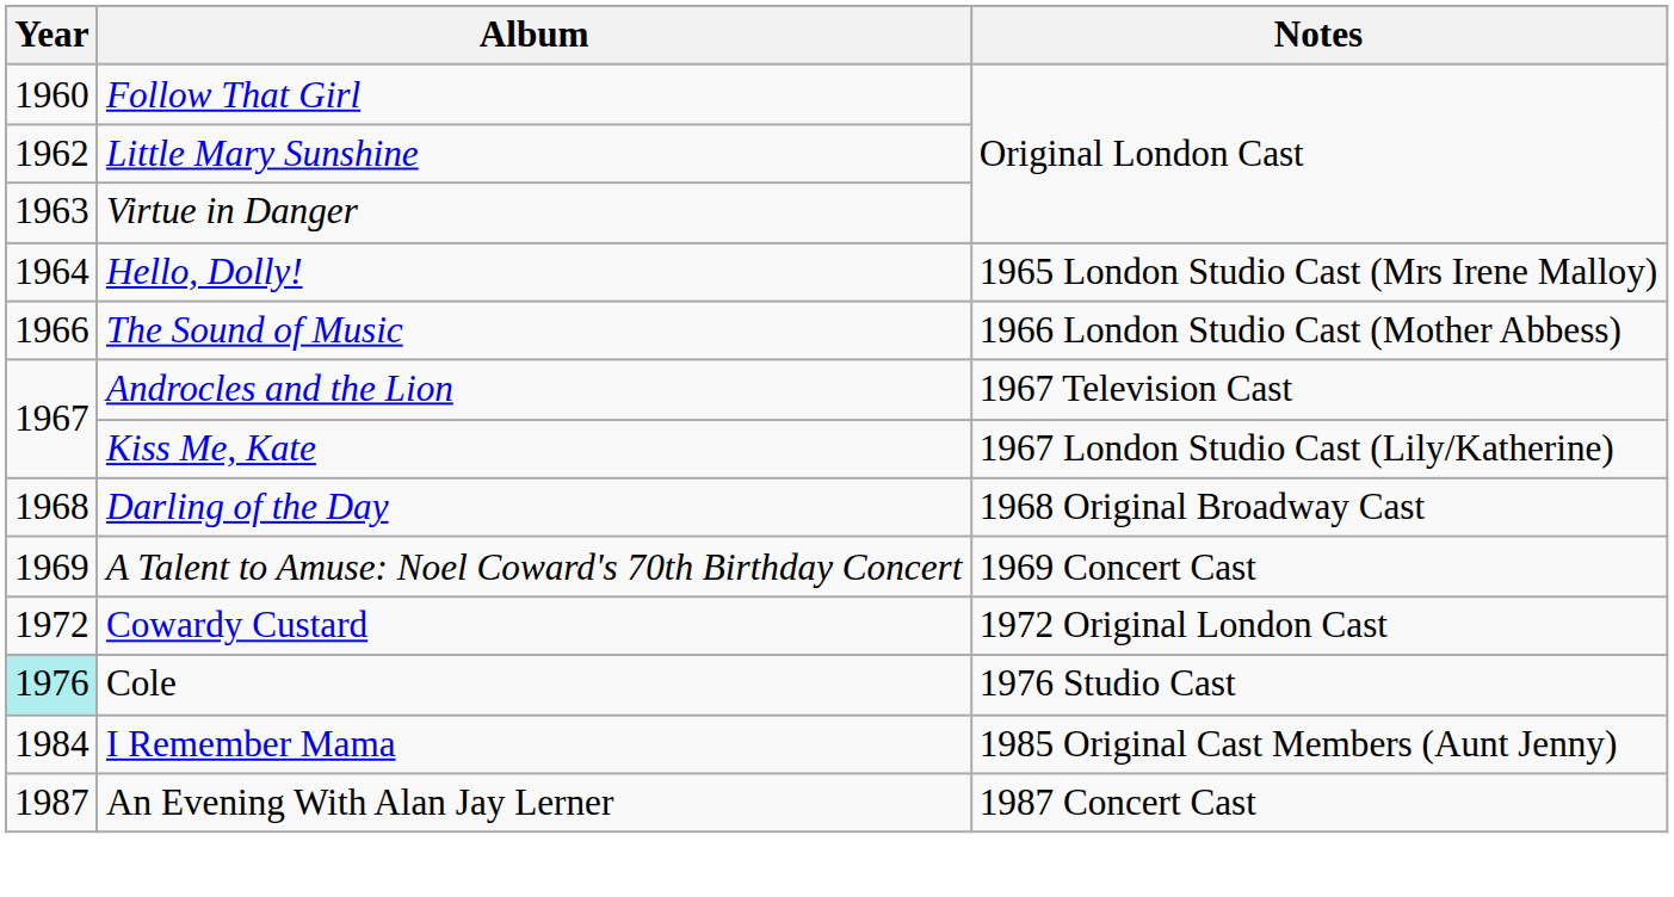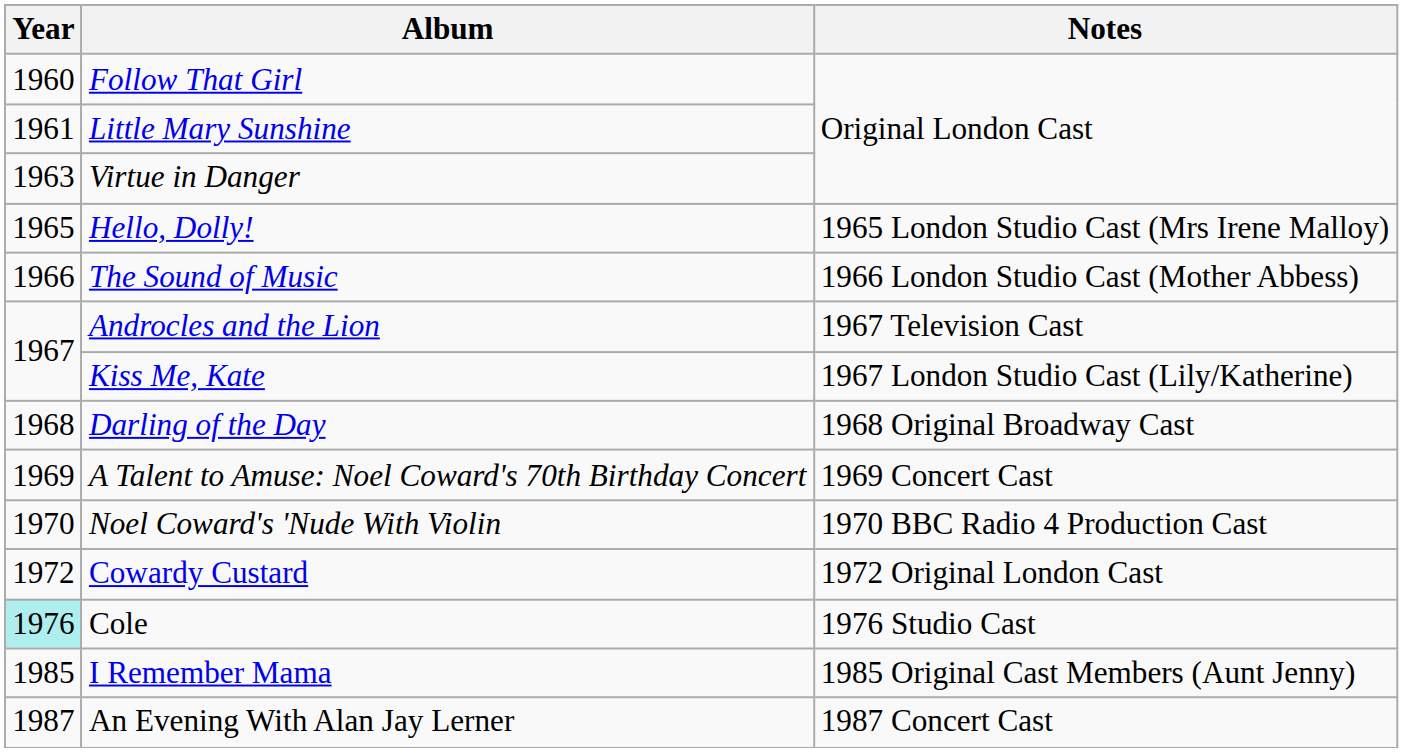Little Mary Sunshine | Year: 1962 -> 1961
Hello, Dolly! | Year: 1964 -> 1965
+ row: 1970 | Noel Coward's 'Nude With Violin | 1970 BBC Radio 4 Production Cast
I Remember Mama | Year: 1984 -> 1985
